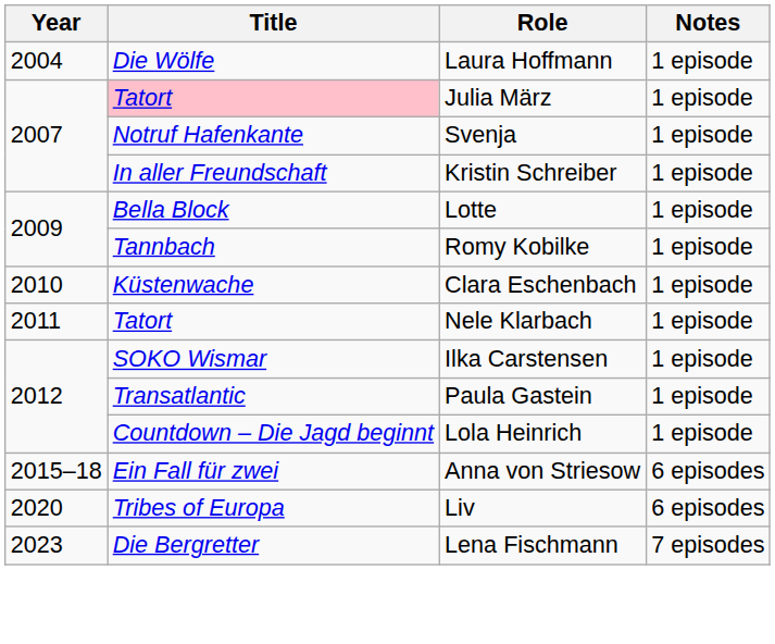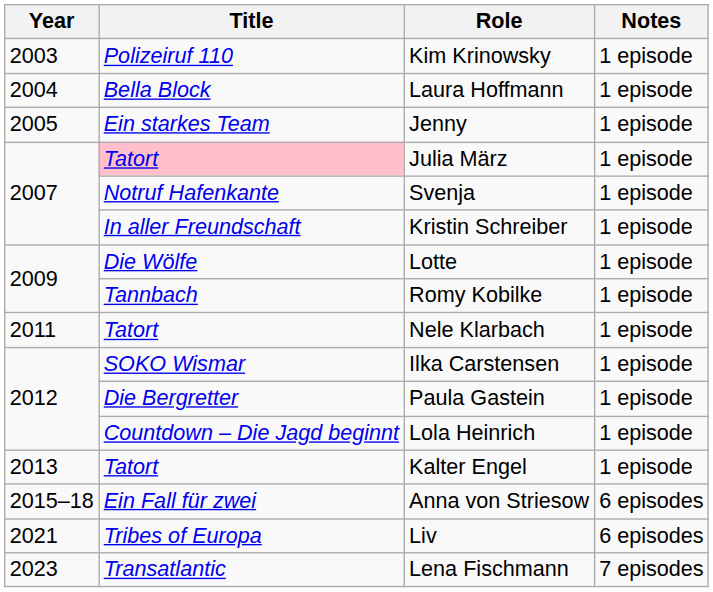+ row: 2003 | Polizeiruf 110 | Kim Krinowsky | 1 episode
Laura Hoffmann | Title: Die Wölfe -> Bella Block
+ row: 2005 | Ein starkes Team | Jenny | 1 episode
Lotte | Title: Bella Block -> Die Wölfe
- row: 2010 | Küstenwache | Clara Eschenbach | 1 episode
Paula Gastein | Title: Transatlantic -> Die Bergretter
+ row: 2013 | Tatort | Kalter Engel | 1 episode
Liv | Year: 2020 -> 2021
Lena Fischmann | Title: Die Bergretter -> Transatlantic
